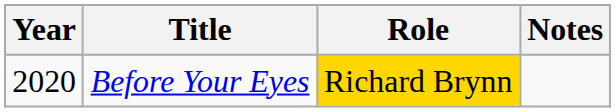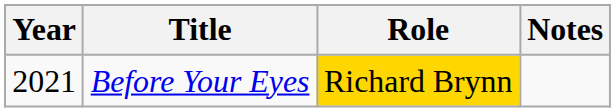Before Your Eyes | Year: 2020 -> 2021
